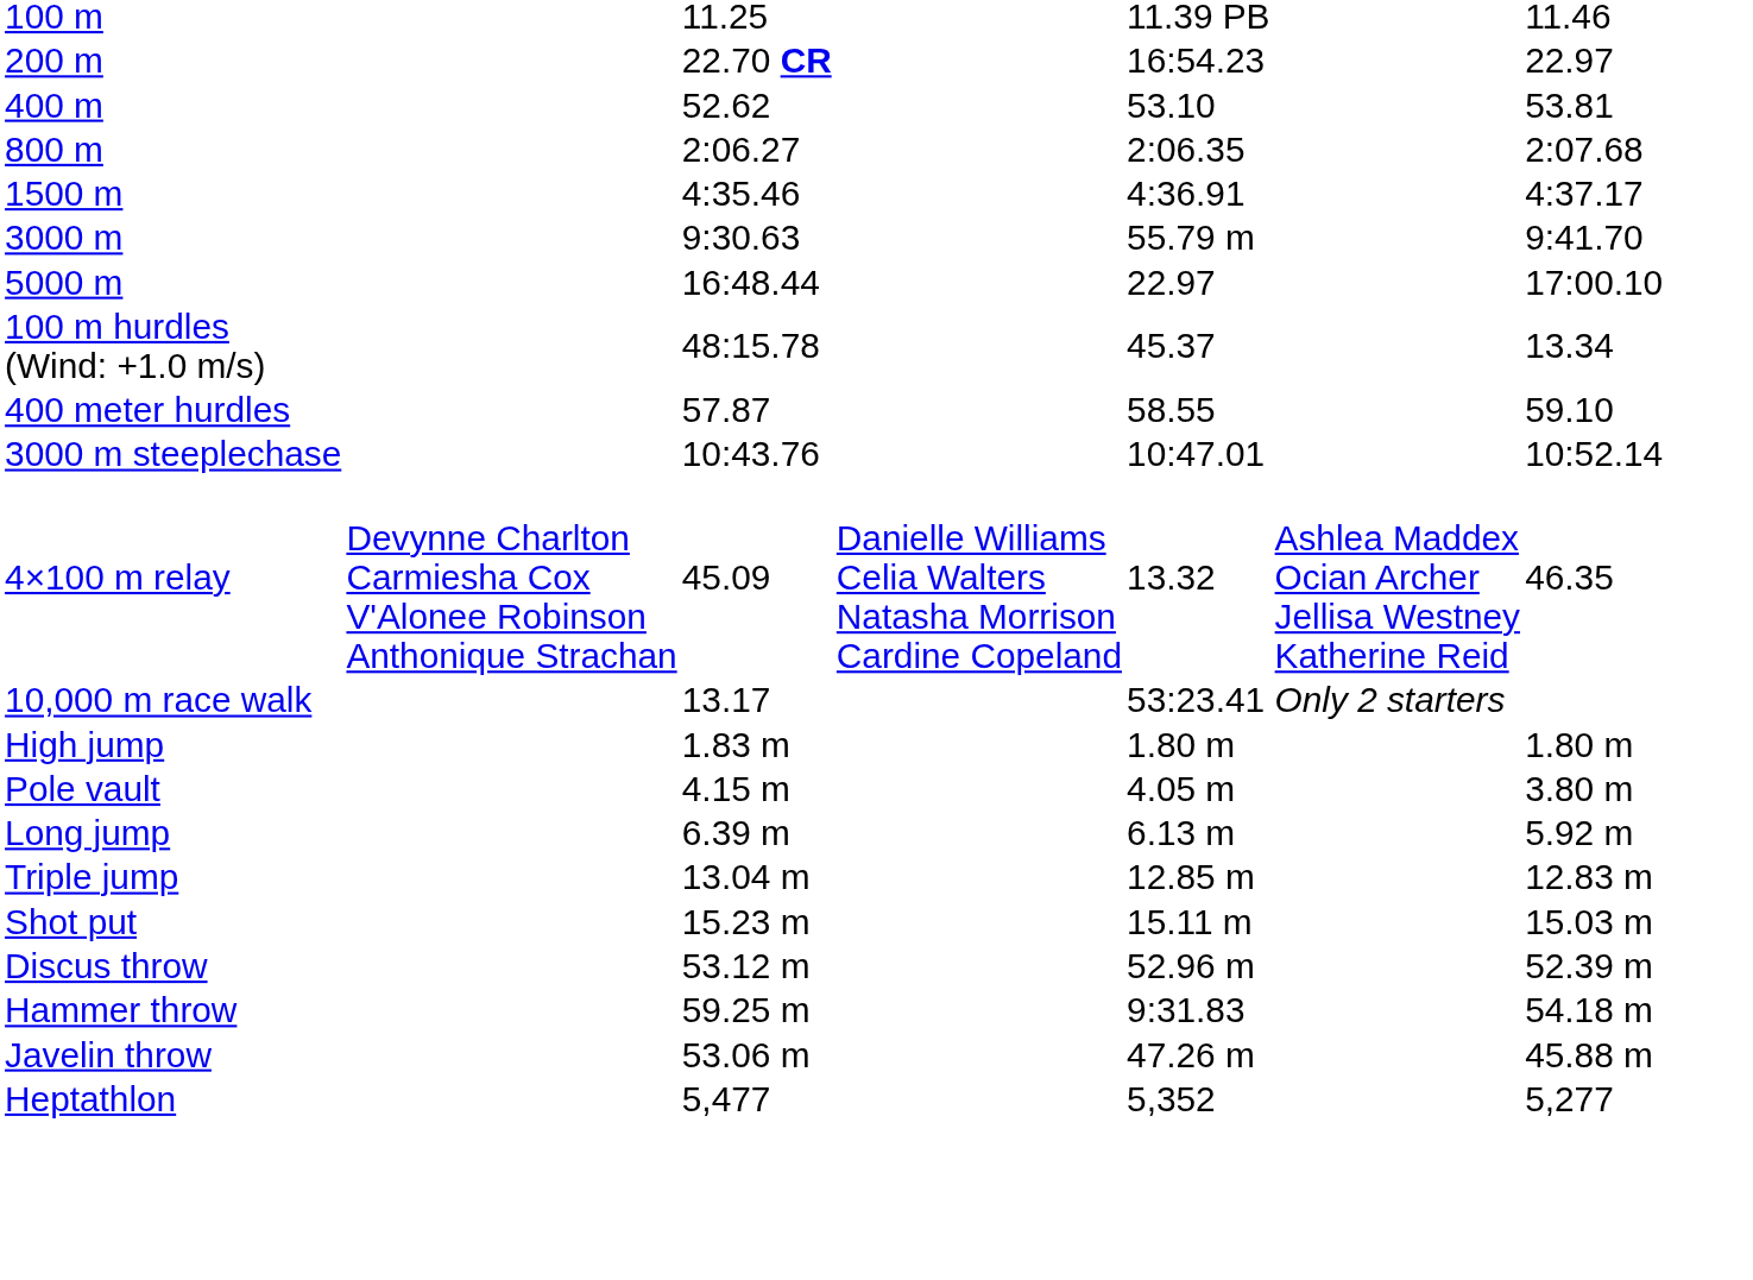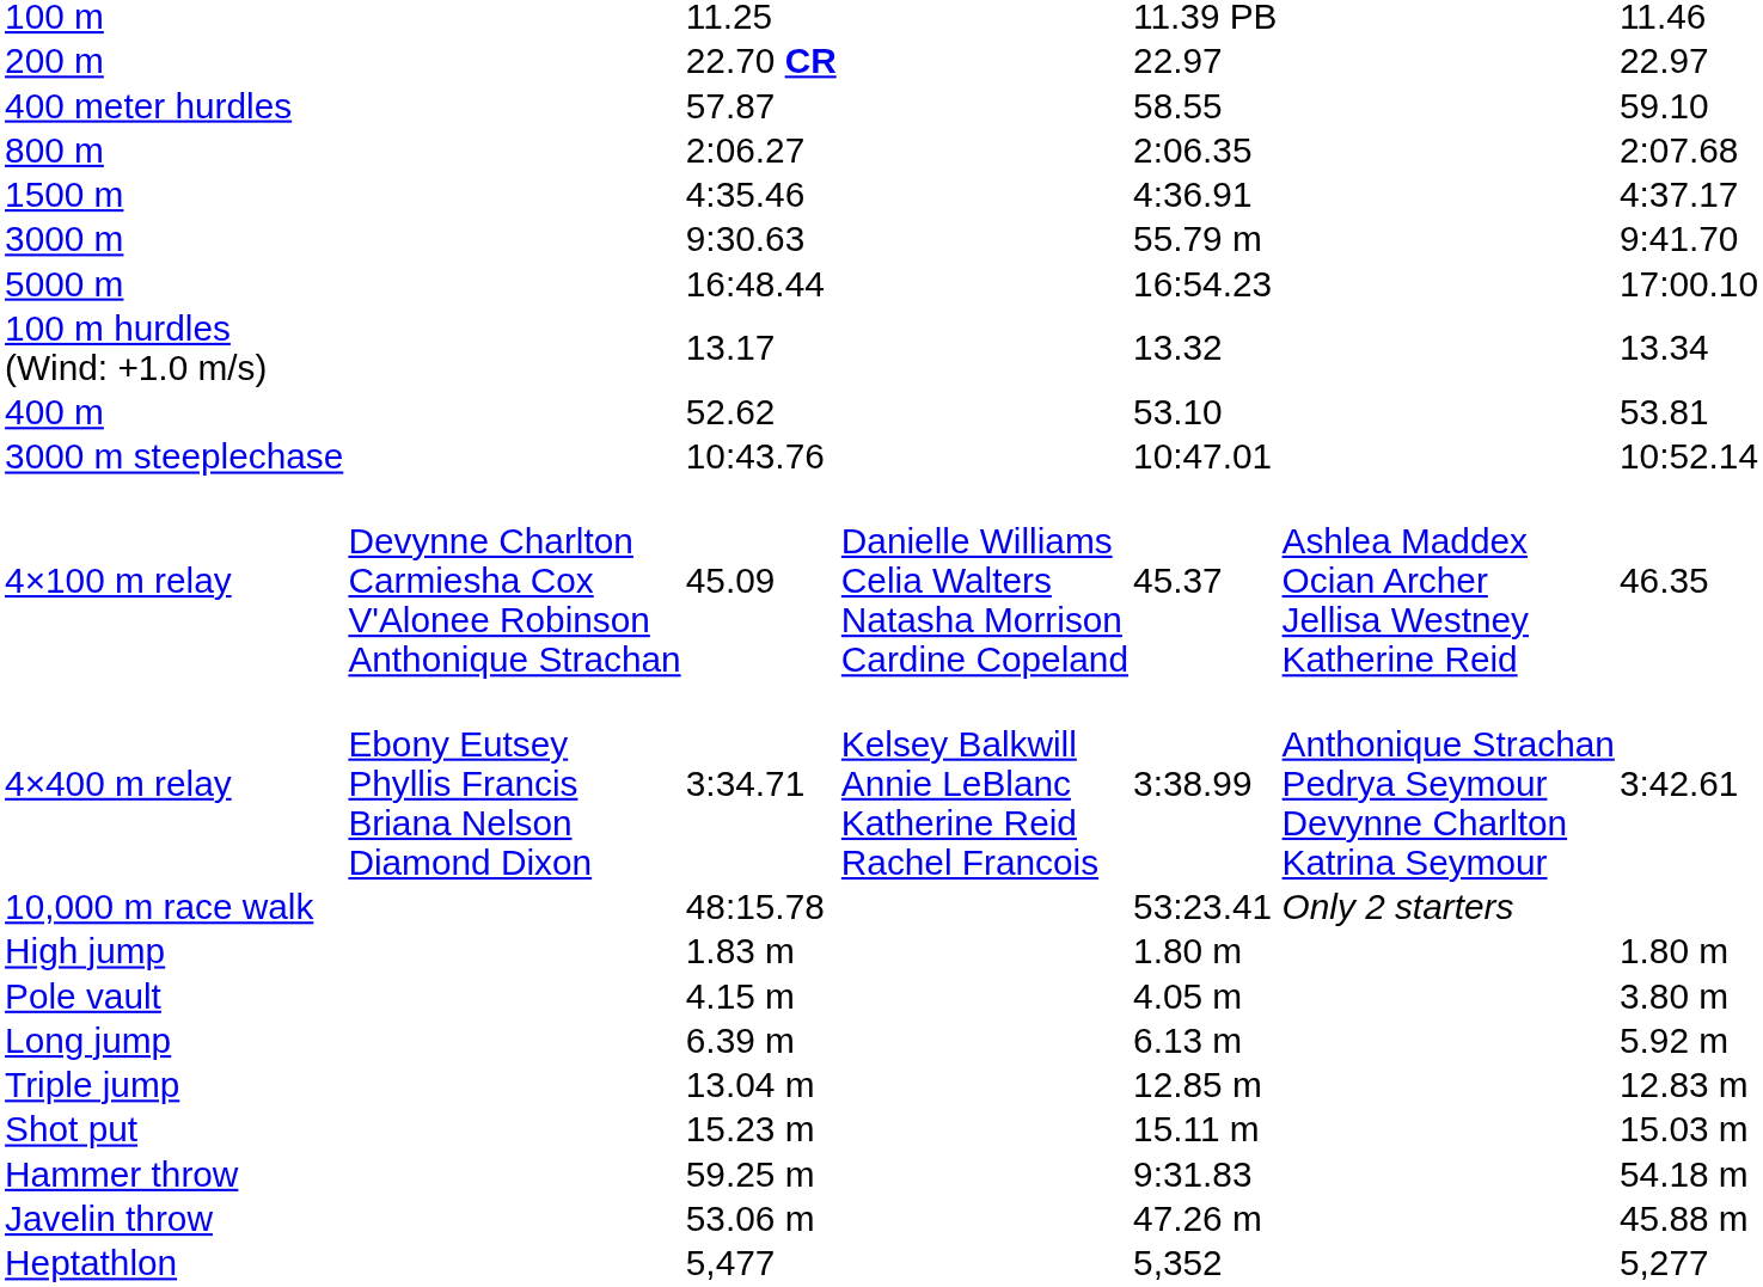200 m | column 5: 16:54.23 -> 22.97
rows swapped: 400 m <-> 400 meter hurdles
5000 m | column 5: 22.97 -> 16:54.23
100 m hurdles (Wind: +1.0 m/s) | column 3: 48:15.78 -> 13.17
100 m hurdles (Wind: +1.0 m/s) | column 5: 45.37 -> 13.32
4×100 m relay | column 5: 13.32 -> 45.37
+ row: 4×400 m relay | Ebony Eutsey Phyllis Francis Briana Nelson Diamond Dixon | 3:34.71 | Kelsey Balkwill Annie LeBlanc Katherine Reid Rachel Francois | 3:38.99 | Anthonique Strachan Pedrya Seymour Devynne Charlton Katrina Seymour | 3:42.61
10,000 m race walk | column 3: 13.17 -> 48:15.78
- row: Discus throw | 53.12 m | 52.96 m | 52.39 m
